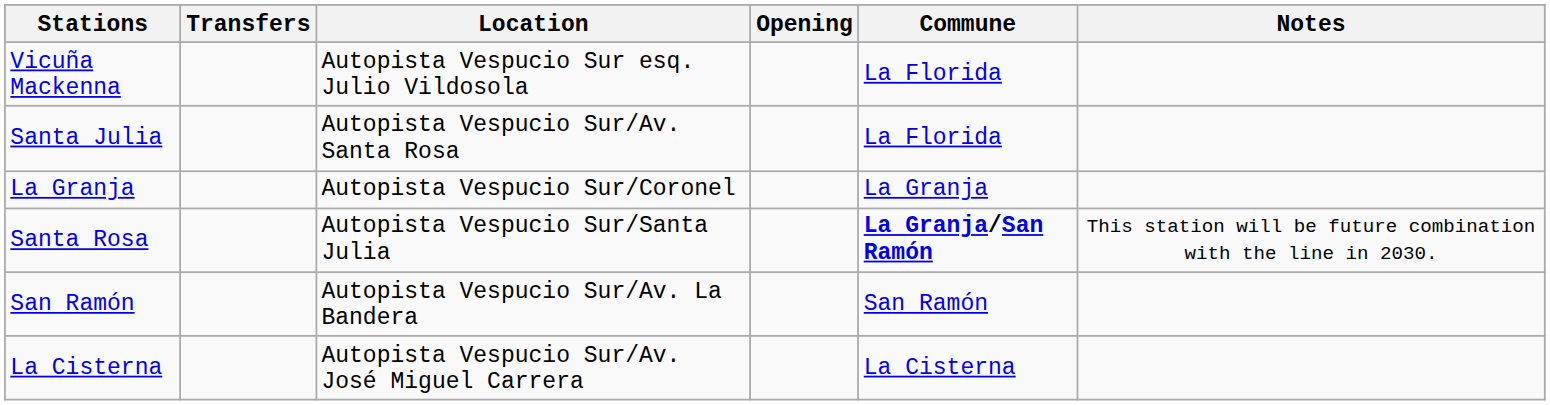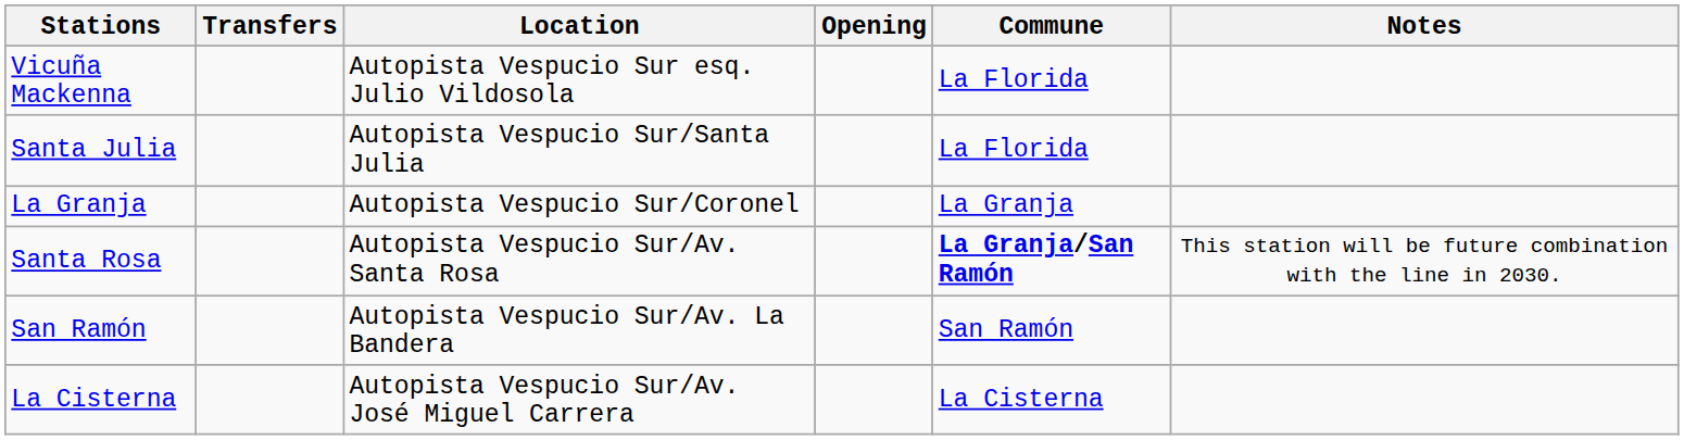Santa Julia | Location: Autopista Vespucio Sur/Av. Santa Rosa -> Autopista Vespucio Sur/Santa Julia
Santa Rosa | Location: Autopista Vespucio Sur/Santa Julia -> Autopista Vespucio Sur/Av. Santa Rosa
